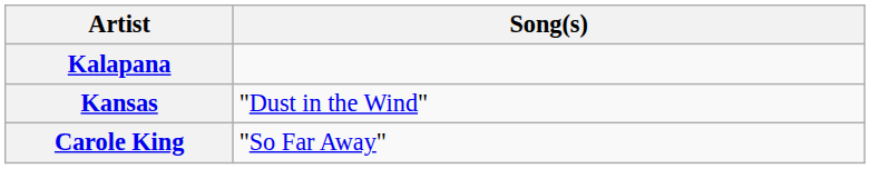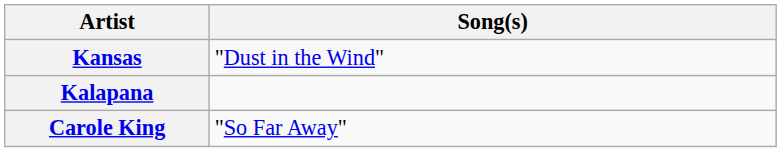rows swapped: Kalapana <-> Kansas
